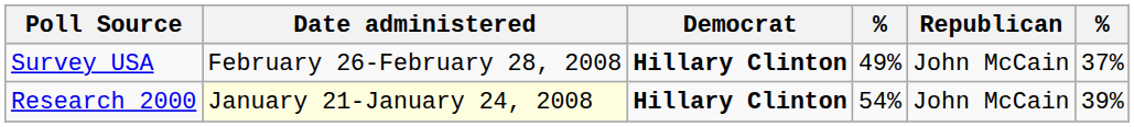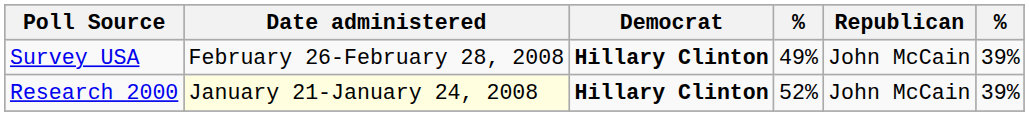Survey USA | column 6: 37% -> 39%
Research 2000 | column 4: 54% -> 52%
